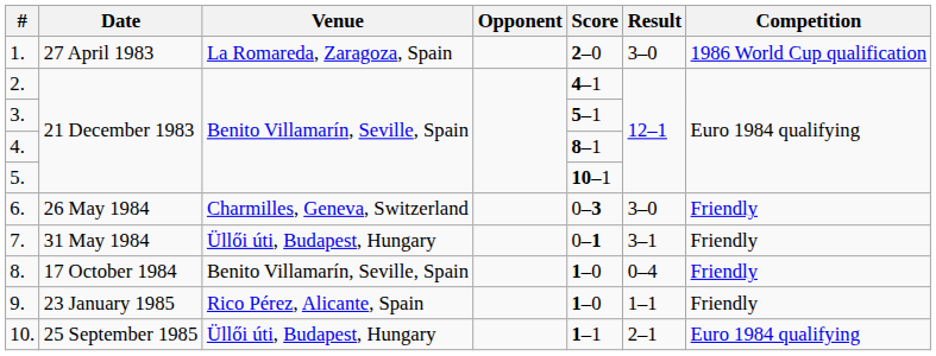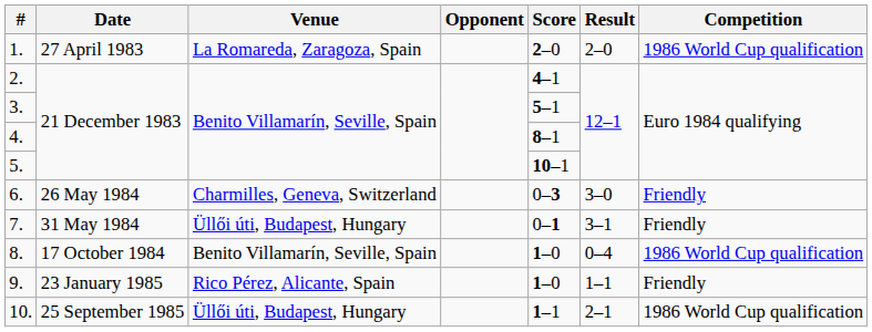1. | Result: 3–0 -> 2–0
8. | Competition: Friendly -> 1986 World Cup qualification
10. | Competition: Euro 1984 qualifying -> 1986 World Cup qualification
